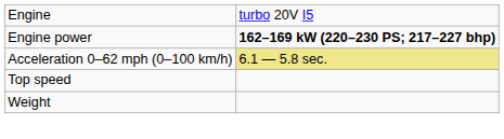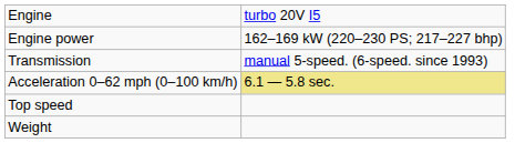Engine power | column 2: bold -> normal
+ row: Transmission | manual 5-speed. (6-speed. since 1993)
